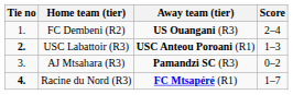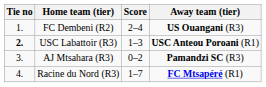columns swapped: Score <-> Away team (tier)
Racine du Nord (R3) | Tie no: bold -> normal
